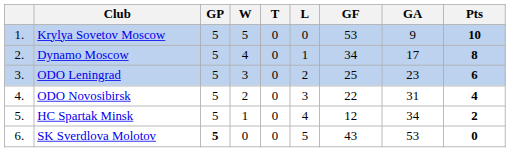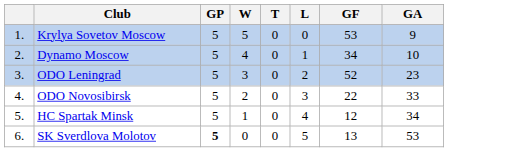- column: Pts | 10 | 8 | 6 | 4 | 2 | 0
Dynamo Moscow | GA: 17 -> 10
ODO Leningrad | GF: 25 -> 52
ODO Novosibirsk | GA: 31 -> 33
SK Sverdlova Molotov | GF: 43 -> 13
